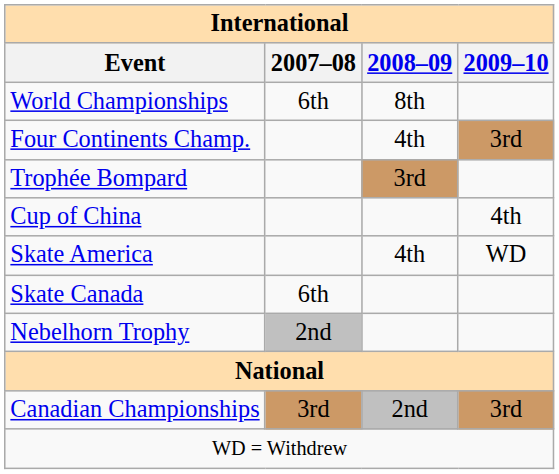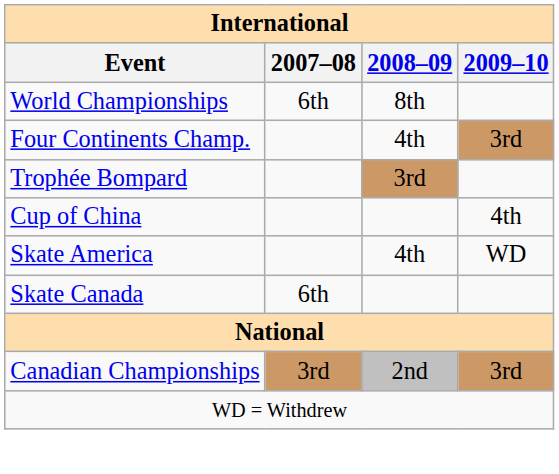- row: Nebelhorn Trophy | 2nd
